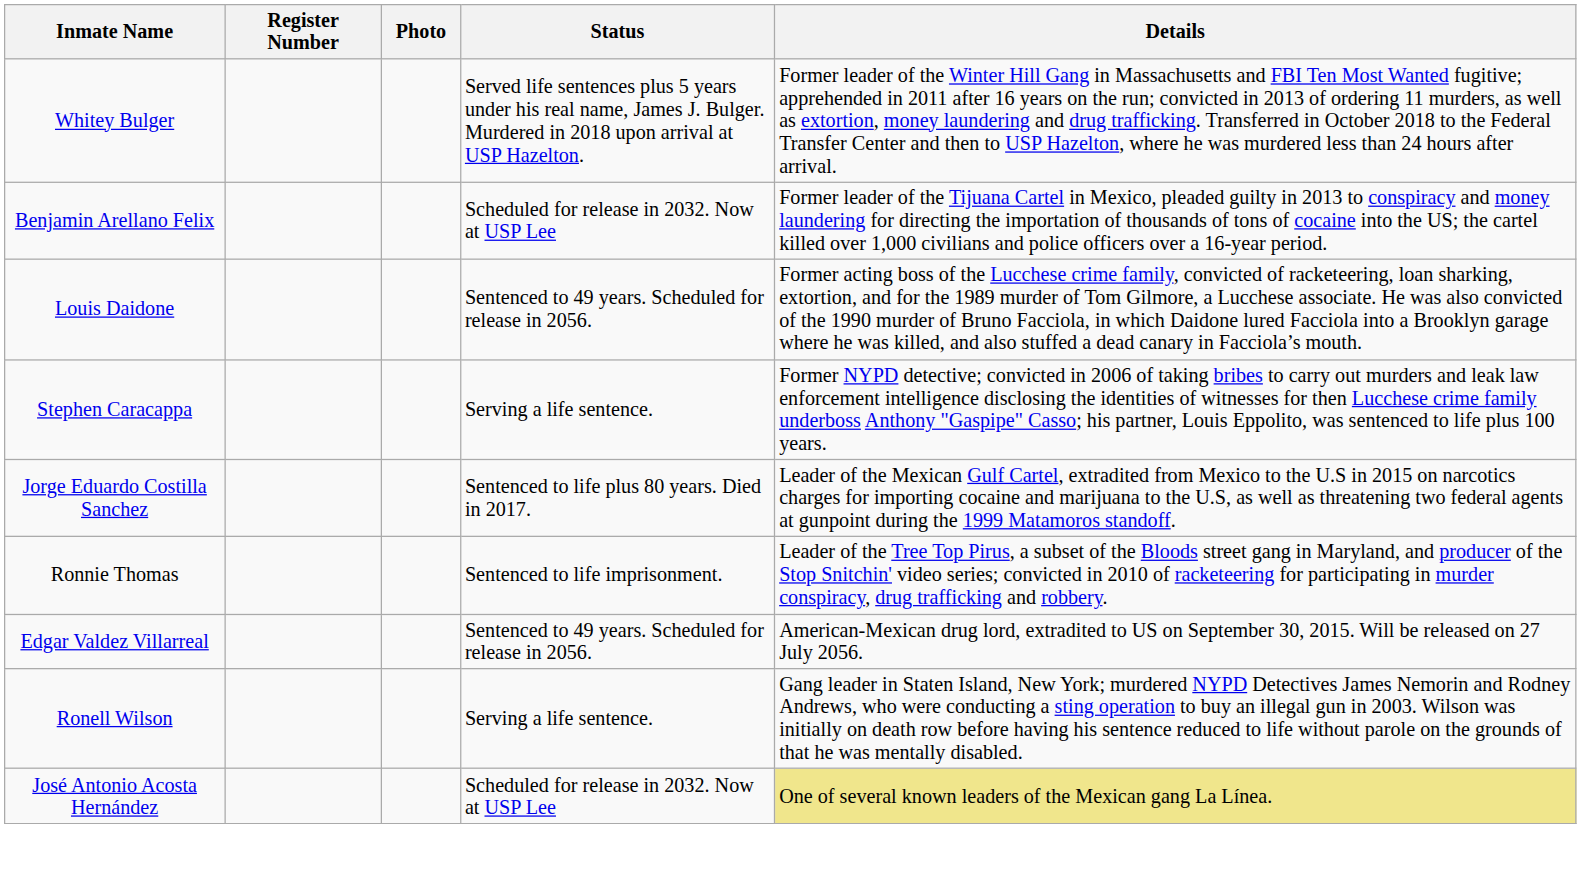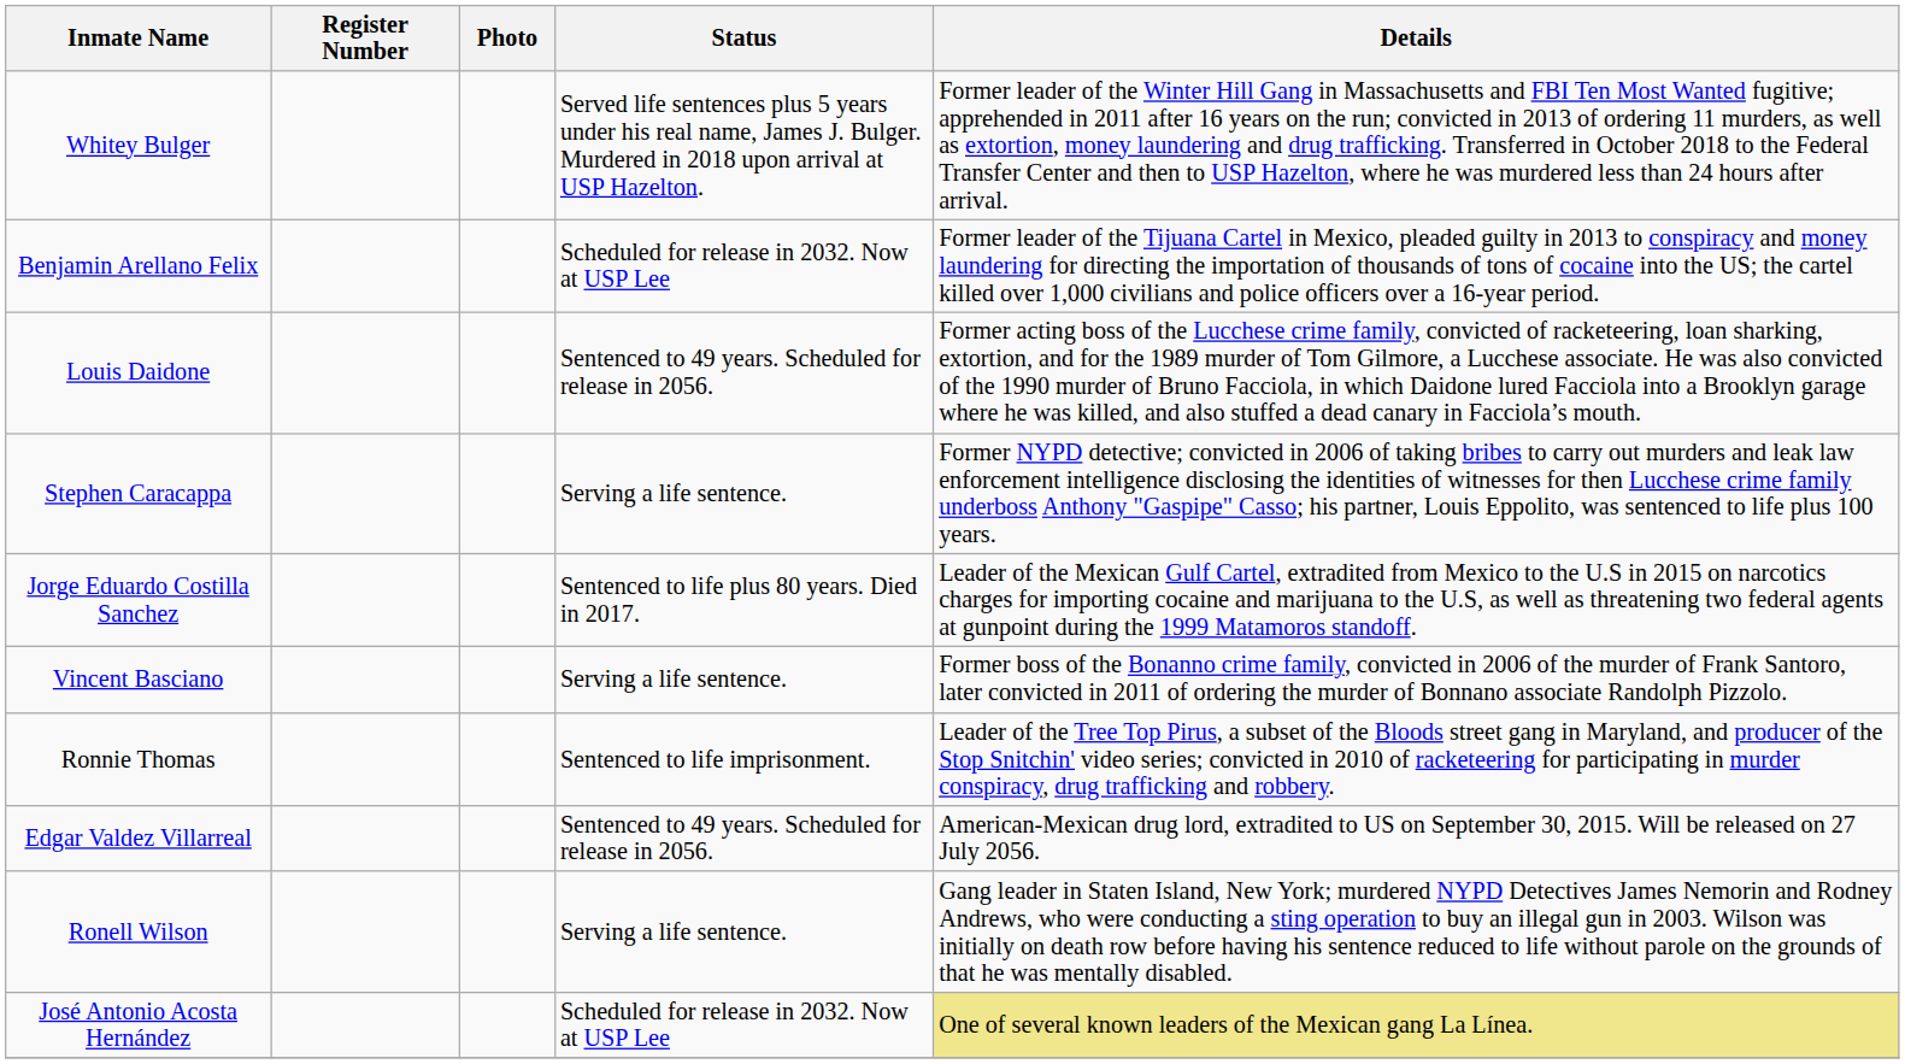+ row: Vincent Basciano | Serving a life sentence. | Former boss of the Bonanno crime family, convicted in 2006 of the murder of Frank Santoro, later convicted in 2011 of ordering the murder of Bonnano associate Randolph Pizzolo.
